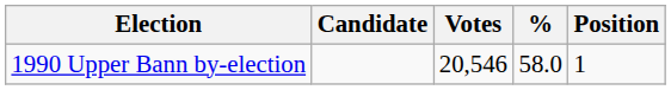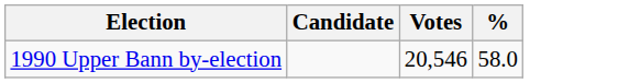- column: Position | 1
